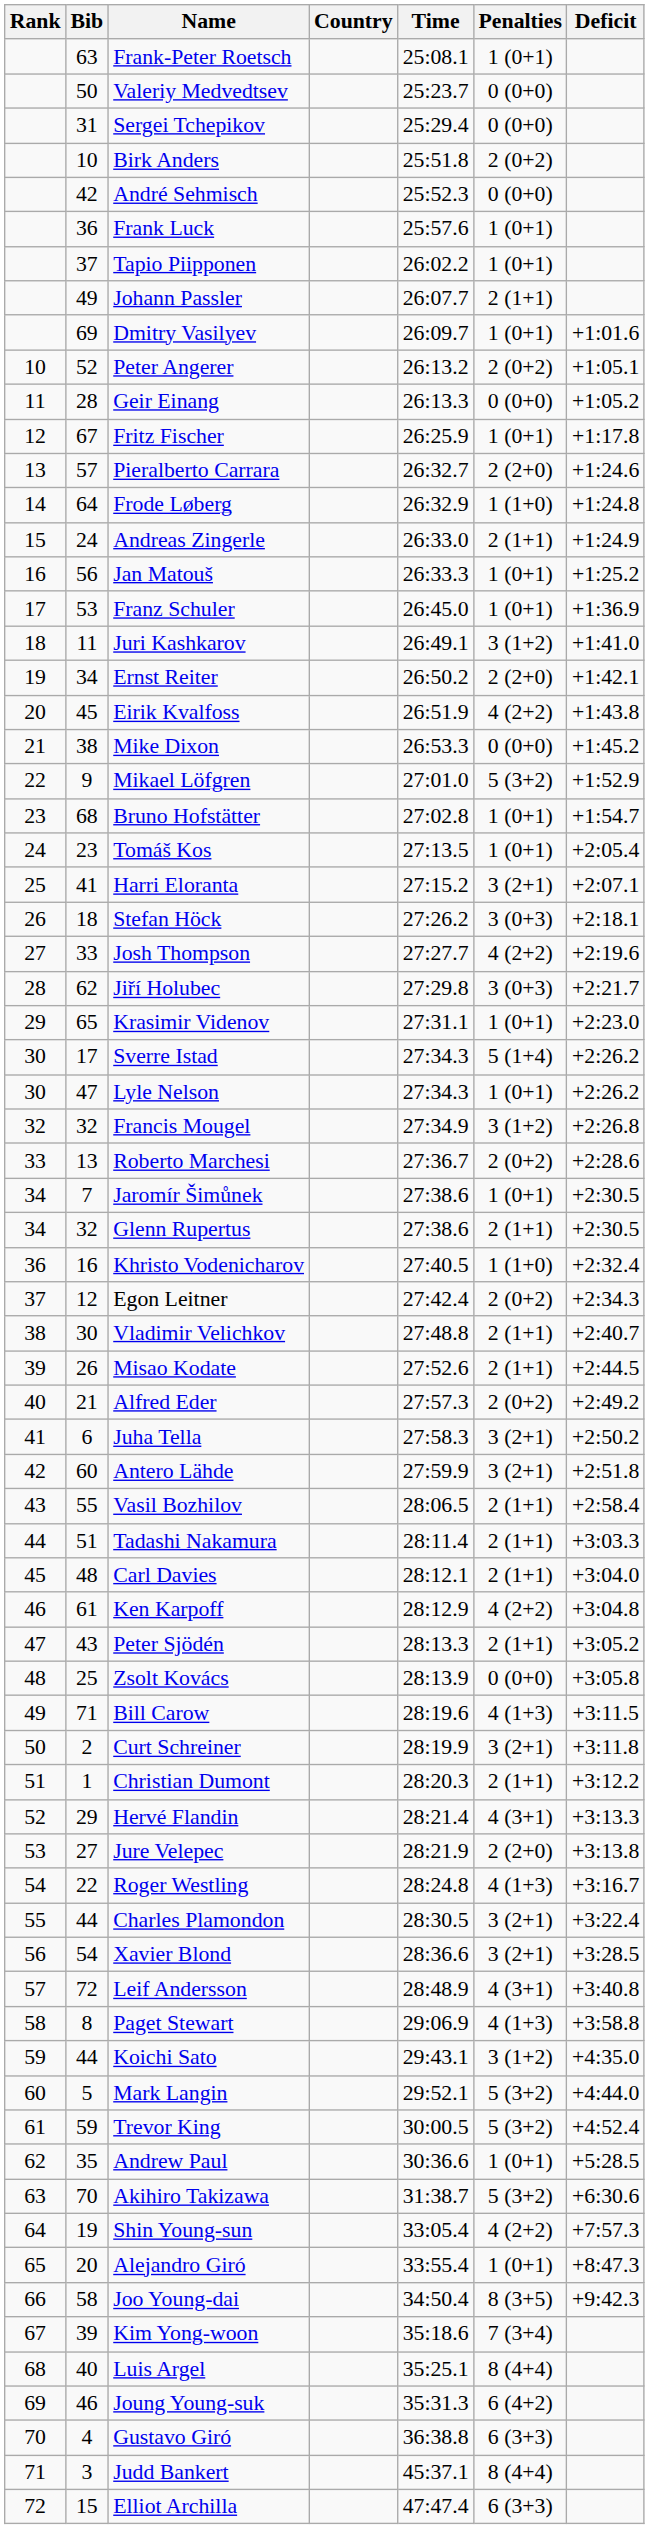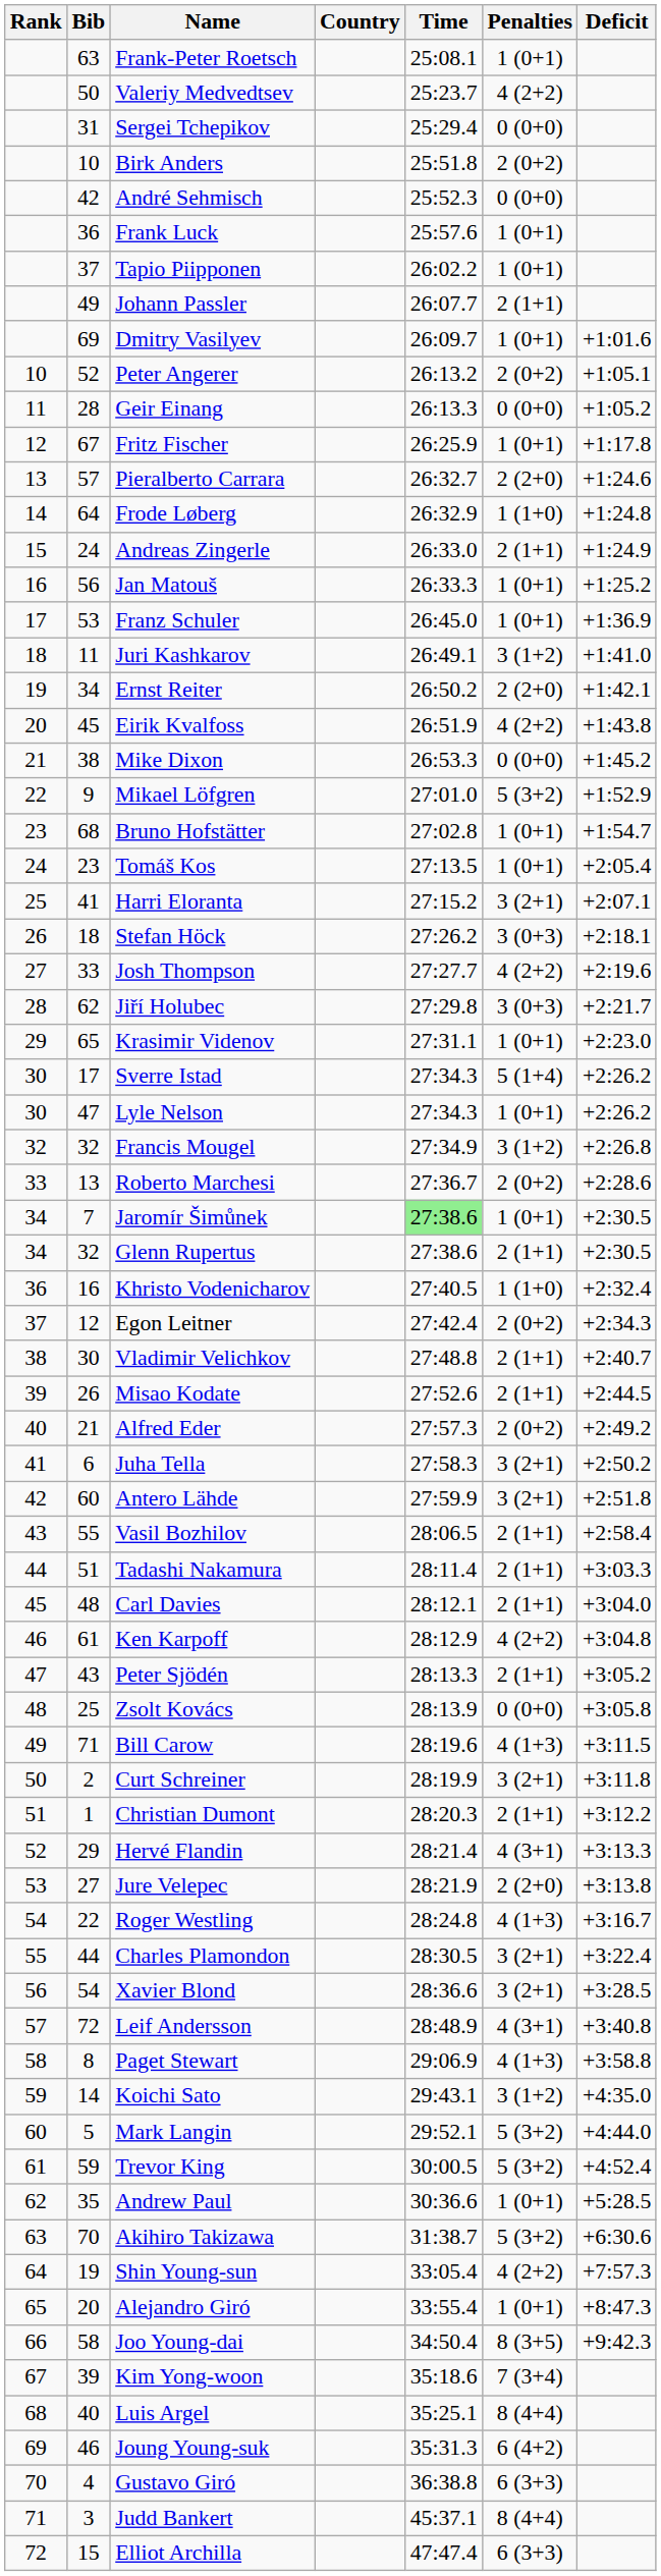Valeriy Medvedtsev | Penalties: 0 (0+0) -> 4 (2+2)
Jaromír Šimůnek | Time: no background -> lightgreen background
Koichi Sato | Bib: 44 -> 14
